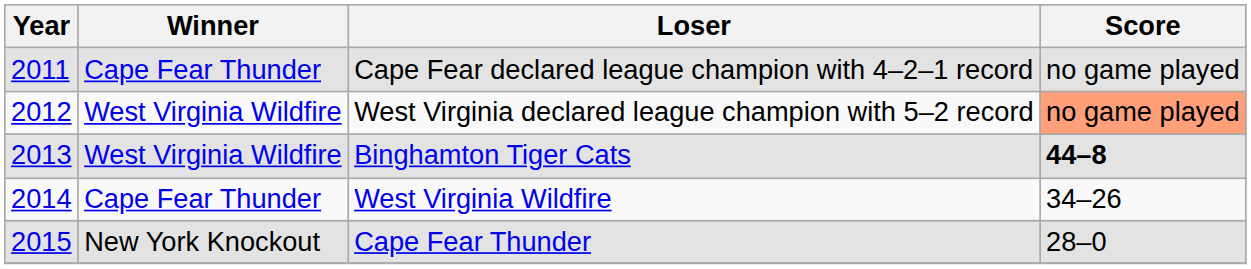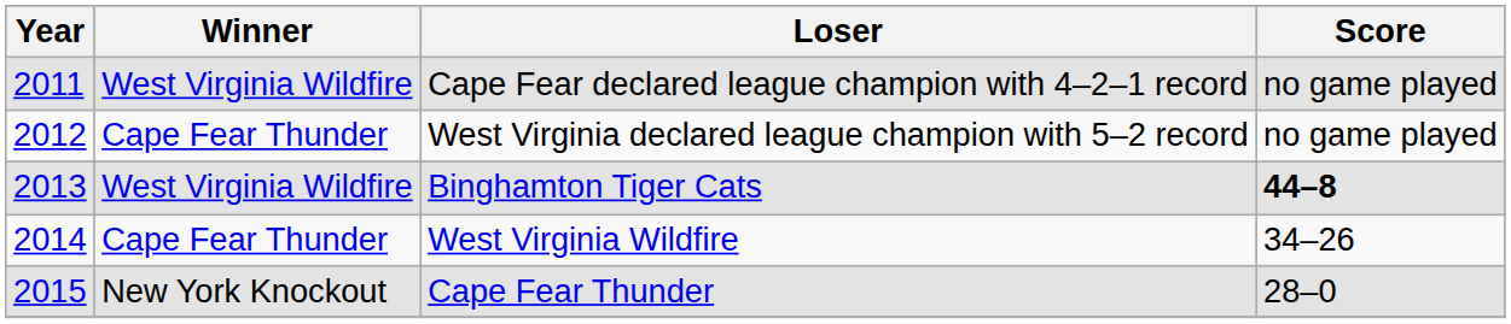Cape Fear declared league champion with 4–2–1 record | Winner: Cape Fear Thunder -> West Virginia Wildfire
West Virginia declared league champion with 5–2 record | Winner: West Virginia Wildfire -> Cape Fear Thunder
West Virginia declared league champion with 5–2 record | Score: lightsalmon background -> no background
